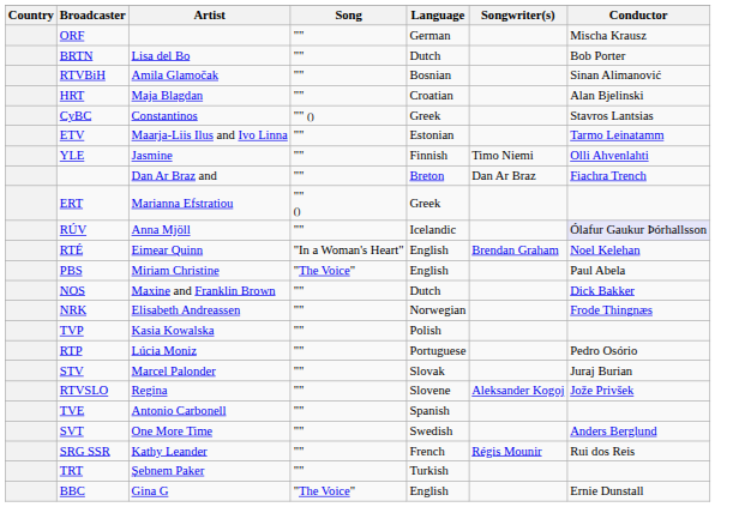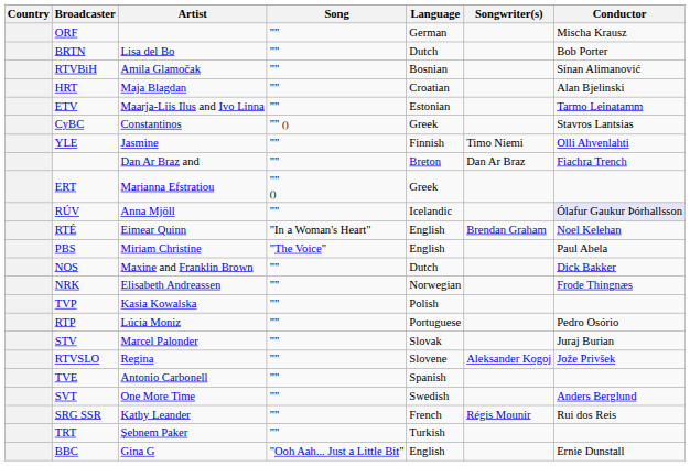rows swapped: CyBC <-> ETV
BBC | Song: "The Voice" -> "Ooh Aah... Just a Little Bit"
